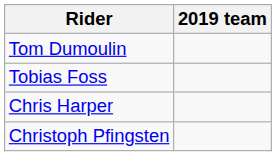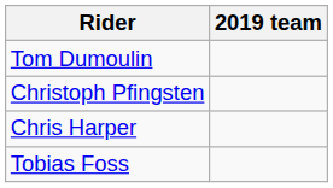rows swapped: Tobias Foss <-> Christoph Pfingsten
